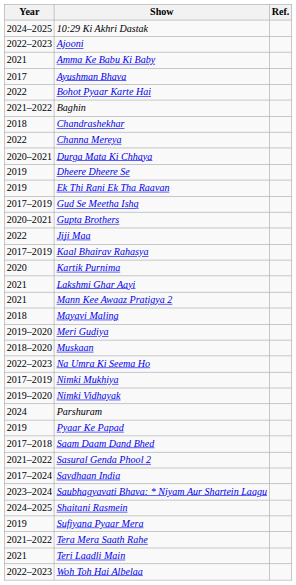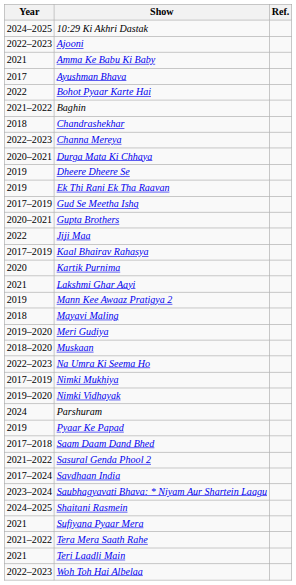Channa Mereya | Year: 2022 -> 2022–2023
Mann Kee Awaaz Pratigya 2 | Year: 2021 -> 2019
Sufiyana Pyaar Mera | Year: 2019 -> 2021
